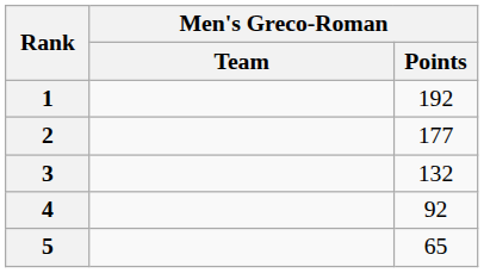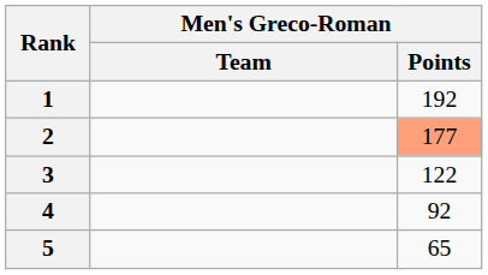2 | Men's Greco-Roman / Points: no background -> lightsalmon background
3 | Men's Greco-Roman / Points: 132 -> 122
